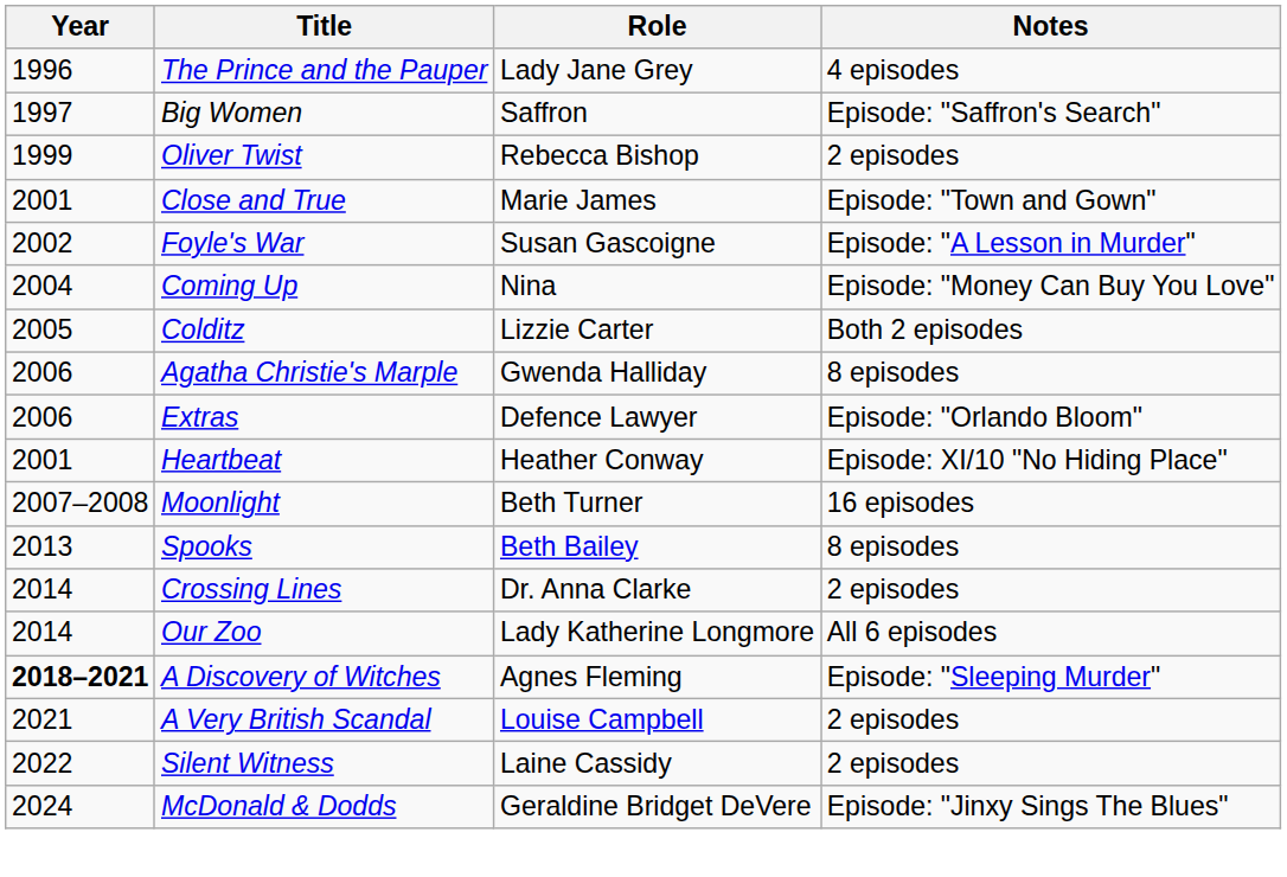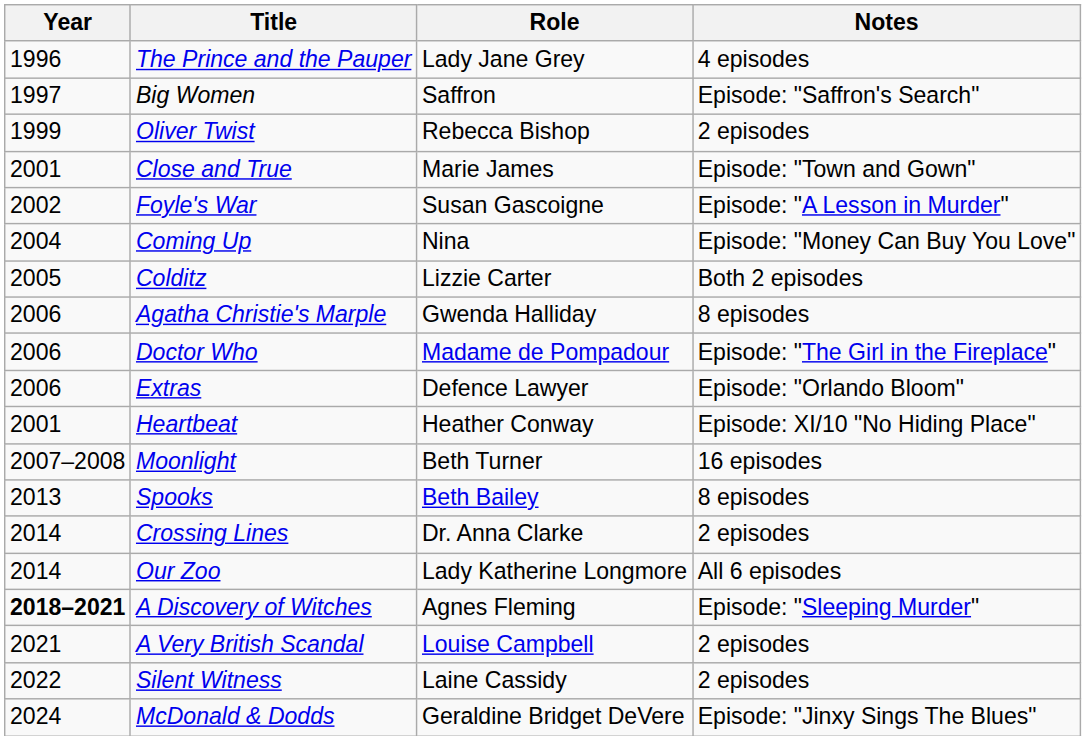+ row: 2006 | Doctor Who | Madame de Pompadour | Episode: "The Girl in the Fireplace"
